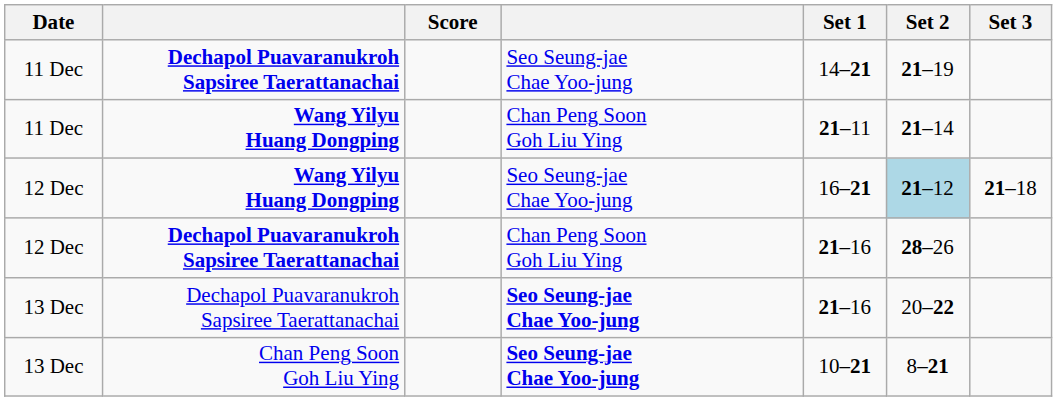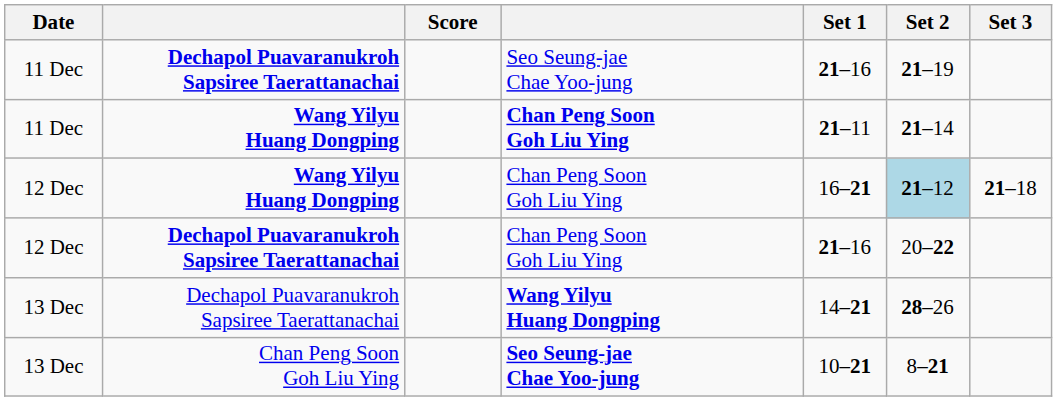11 Dec / Dechapol Puavaranukroh Sapsiree Taerattanachai | Set 1: 14–21 -> 21–16
11 Dec / Wang Yilyu Huang Dongping | column 4: normal -> bold
12 Dec / Wang Yilyu Huang Dongping | column 4: Seo Seung-jae Chae Yoo-jung -> Chan Peng Soon Goh Liu Ying
12 Dec / Dechapol Puavaranukroh Sapsiree Taerattanachai | Set 2: 28–26 -> 20–22
13 Dec / Dechapol Puavaranukroh Sapsiree Taerattanachai | column 4: Seo Seung-jae Chae Yoo-jung -> Wang Yilyu Huang Dongping
13 Dec / Dechapol Puavaranukroh Sapsiree Taerattanachai | Set 1: 21–16 -> 14–21
13 Dec / Dechapol Puavaranukroh Sapsiree Taerattanachai | Set 2: 20–22 -> 28–26
